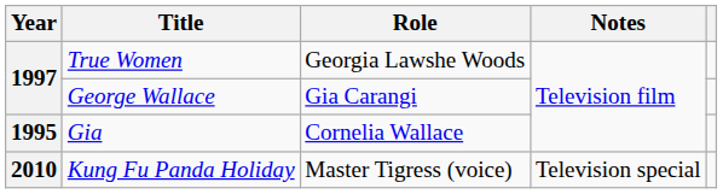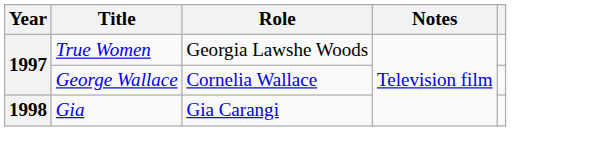George Wallace | Role: Gia Carangi -> Cornelia Wallace
Gia | Year: 1995 -> 1998
Gia | Role: Cornelia Wallace -> Gia Carangi
- row: 2010 | Kung Fu Panda Holiday | Master Tigress (voice) | Television special
